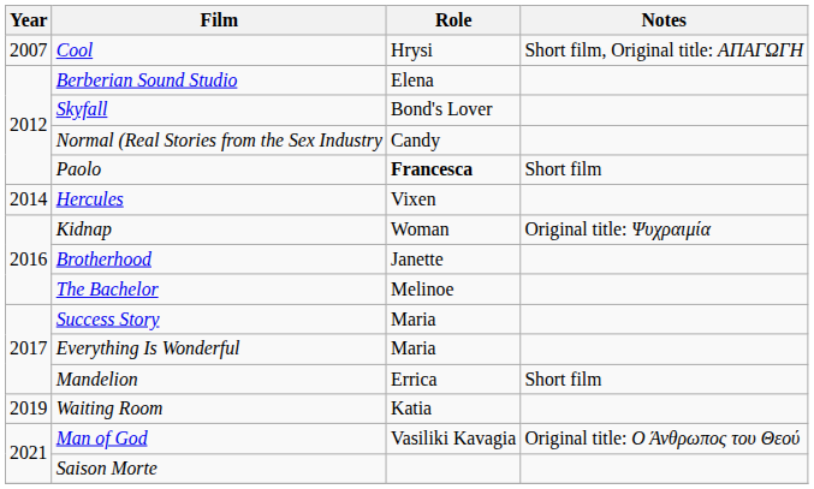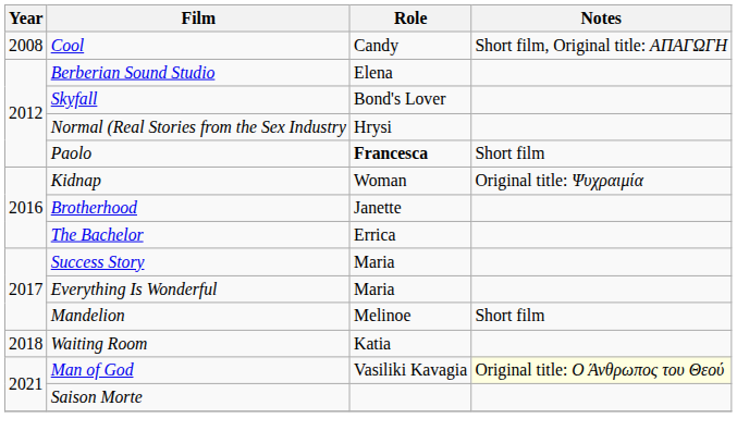Cool | Year: 2007 -> 2008
Cool | Role: Hrysi -> Candy
Normal (Real Stories from the Sex Industry | Role: Candy -> Hrysi
- row: 2014 | Hercules | Vixen
The Bachelor | Role: Melinoe -> Errica
Mandelion | Role: Errica -> Melinoe
Waiting Room | Year: 2019 -> 2018
Man of God | Notes: no background -> lightyellow background
